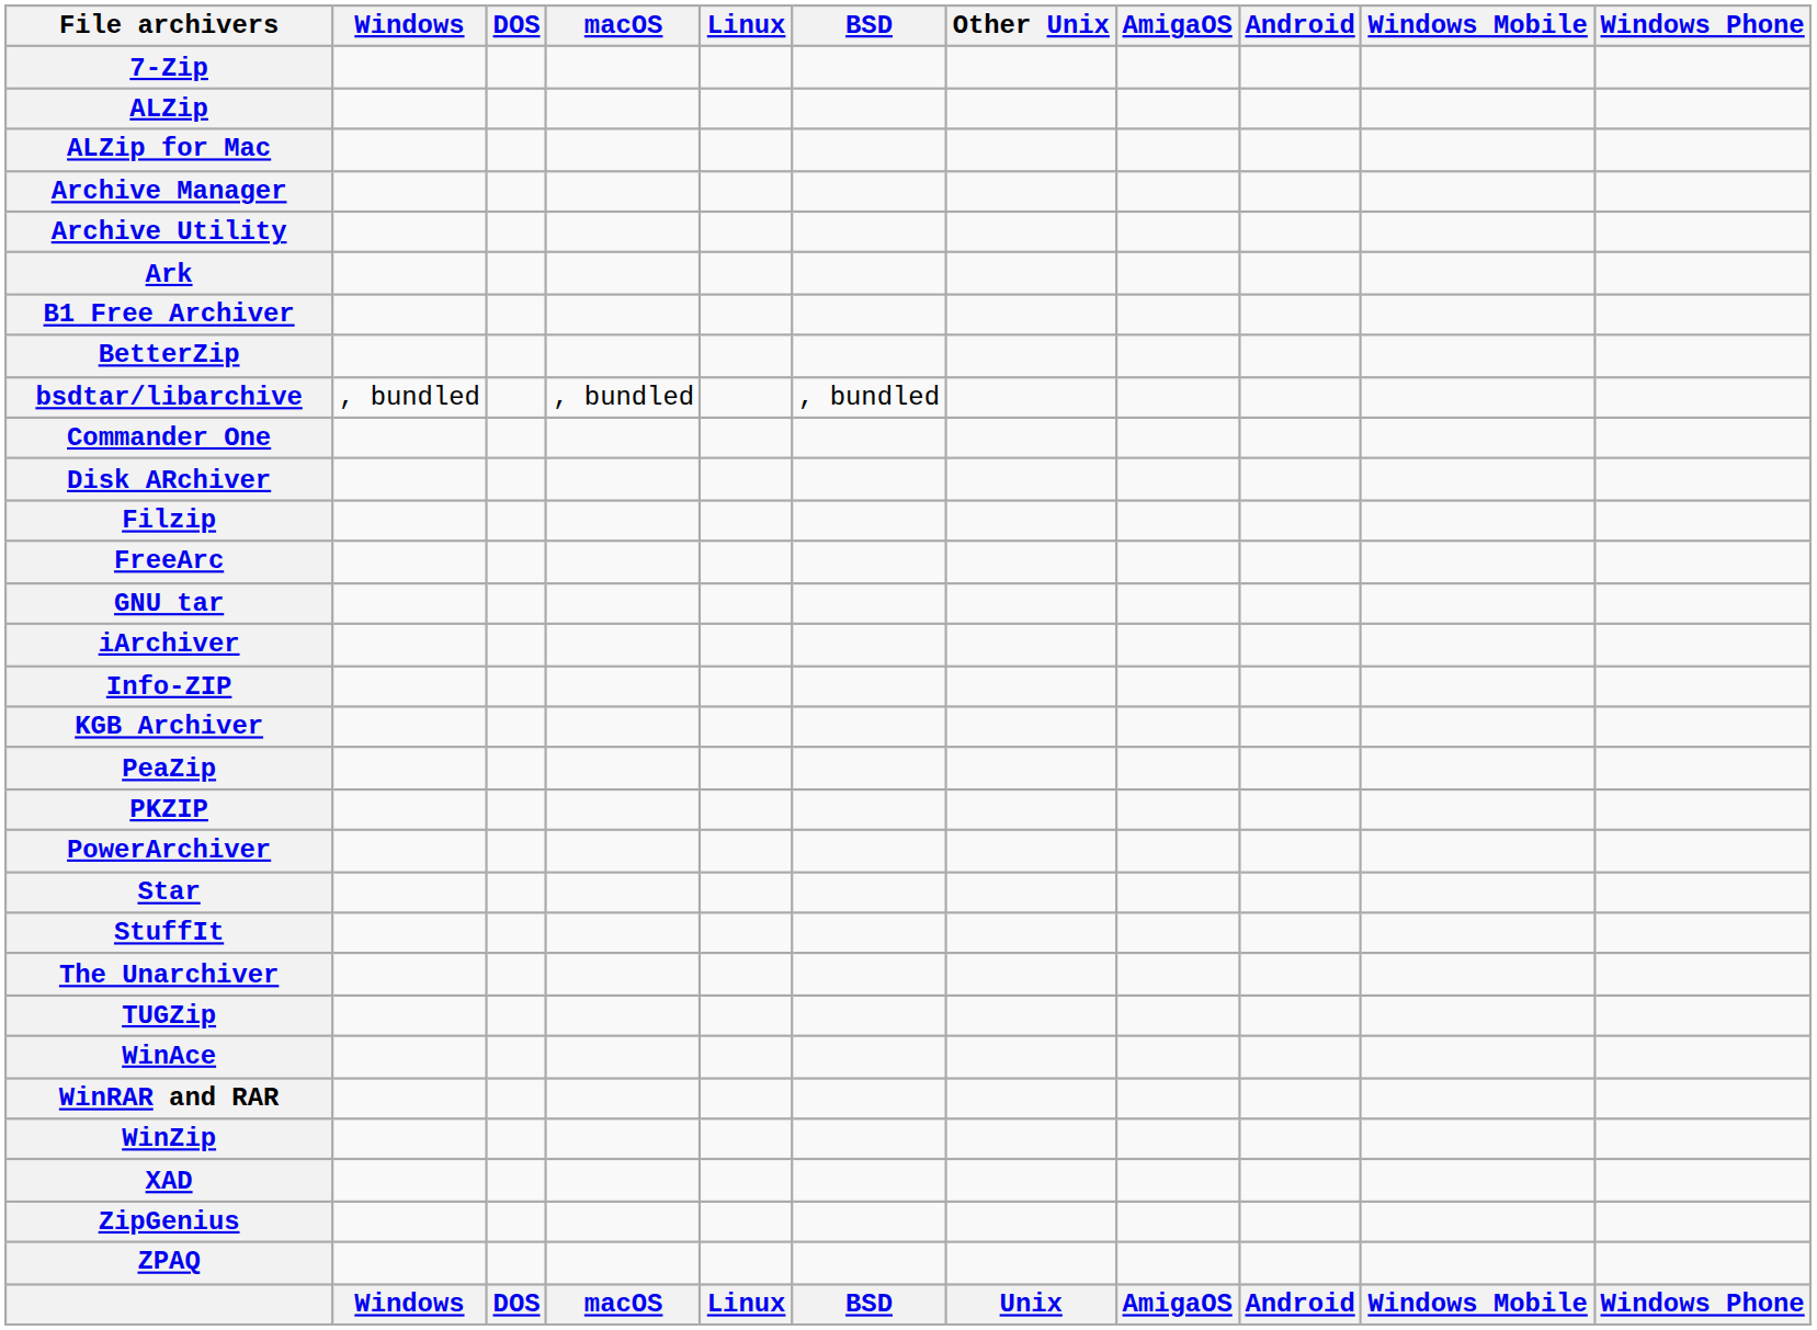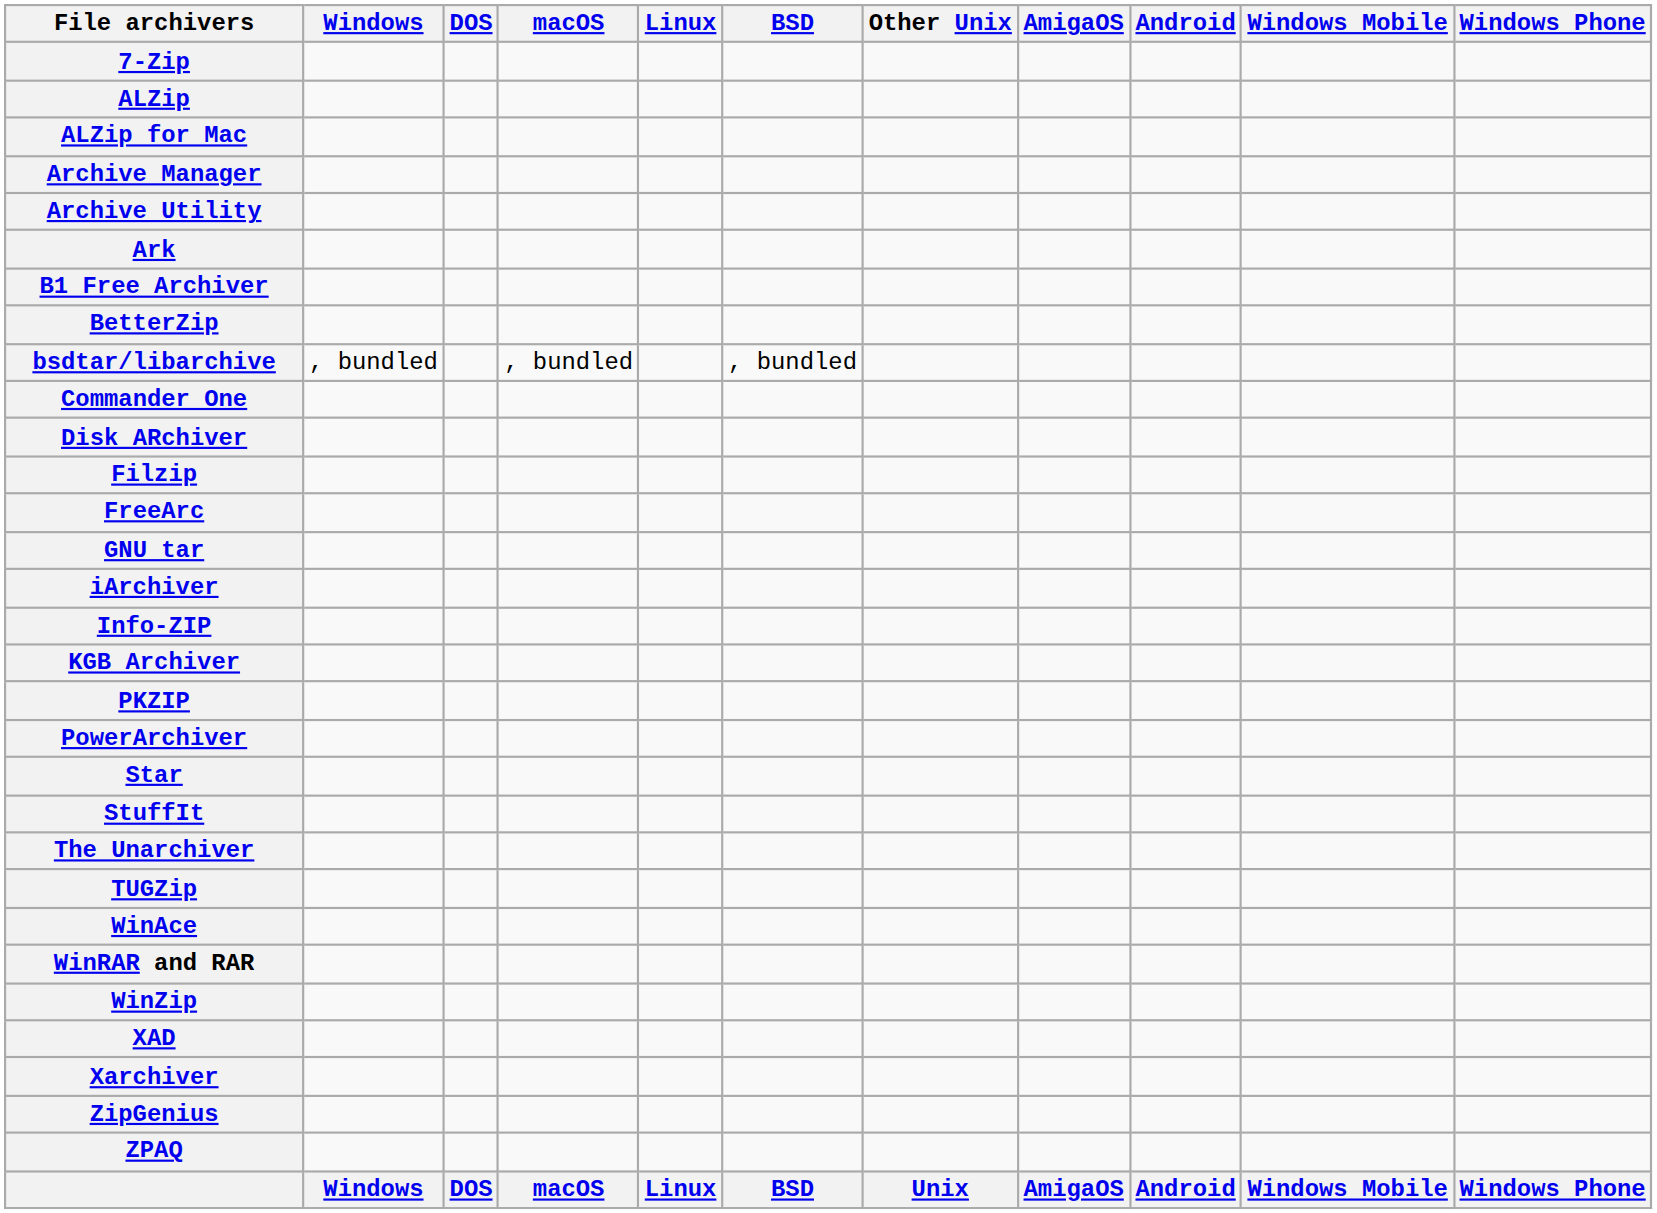- row: PeaZip
+ row: Xarchiver
